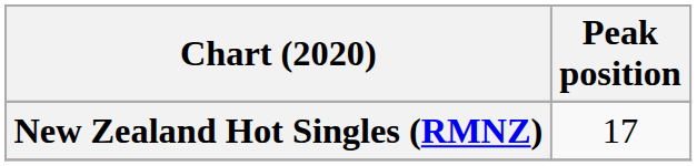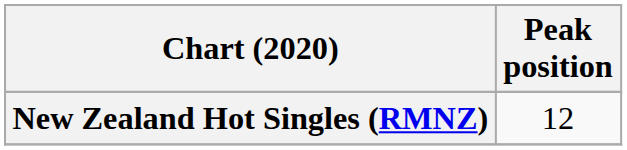New Zealand Hot Singles (RMNZ) | Peak position: 17 -> 12
